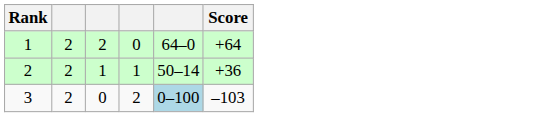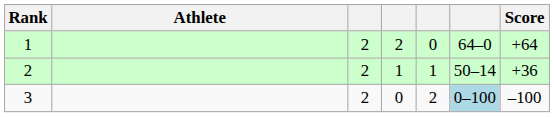+ column: Athlete
3 | Score: –103 -> –100
